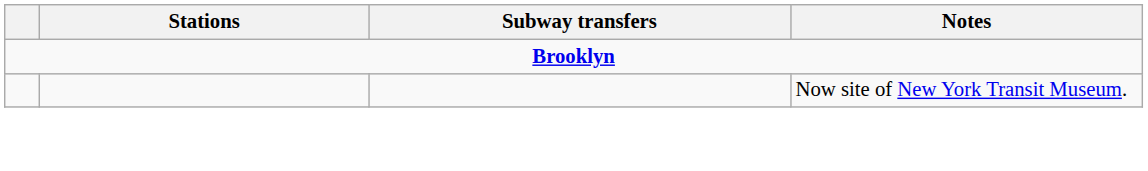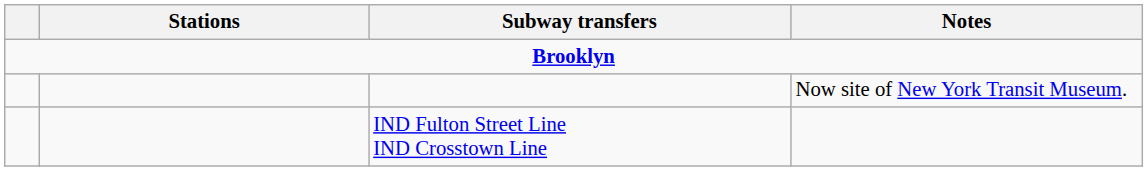+ row: IND Fulton Street Line IND Crosstown Line
